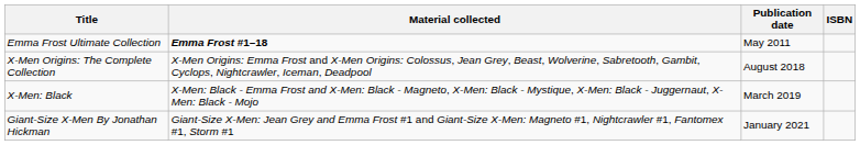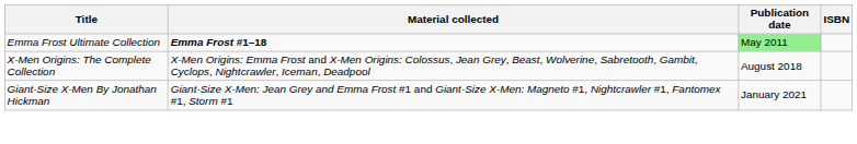Emma Frost Ultimate Collection | Publication date: no background -> lightgreen background
- row: X-Men: Black | X-Men: Black - Emma Frost and X-Men: Black - Magneto, X-Men: Black - Mystique, X-Men: Black - Juggernaut, X-Men: Black - Mojo | March 2019
